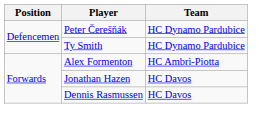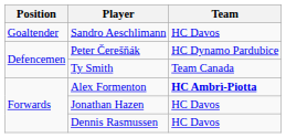+ row: Goaltender | Sandro Aeschlimann | HC Davos
Ty Smith | Team: HC Dynamo Pardubice -> Team Canada
Alex Formenton | Team: normal -> bold
